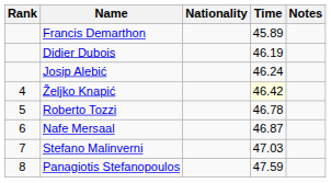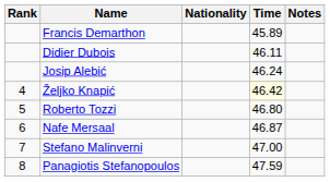Didier Dubois | Time: 46.19 -> 46.11
Roberto Tozzi | Time: 46.78 -> 46.80
Stefano Malinverni | Time: 47.03 -> 47.00
